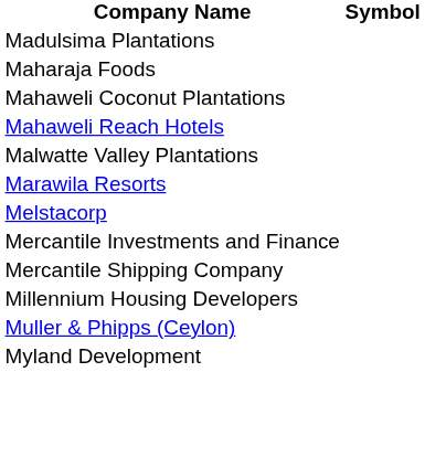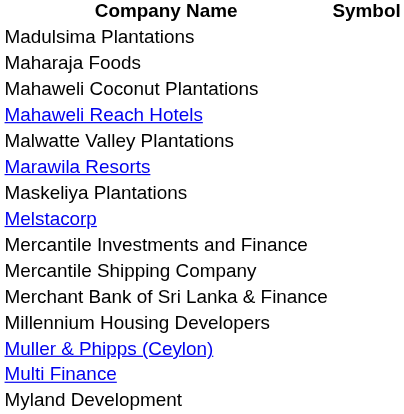+ row: Maskeliya Plantations
+ row: Merchant Bank of Sri Lanka & Finance
+ row: Multi Finance
